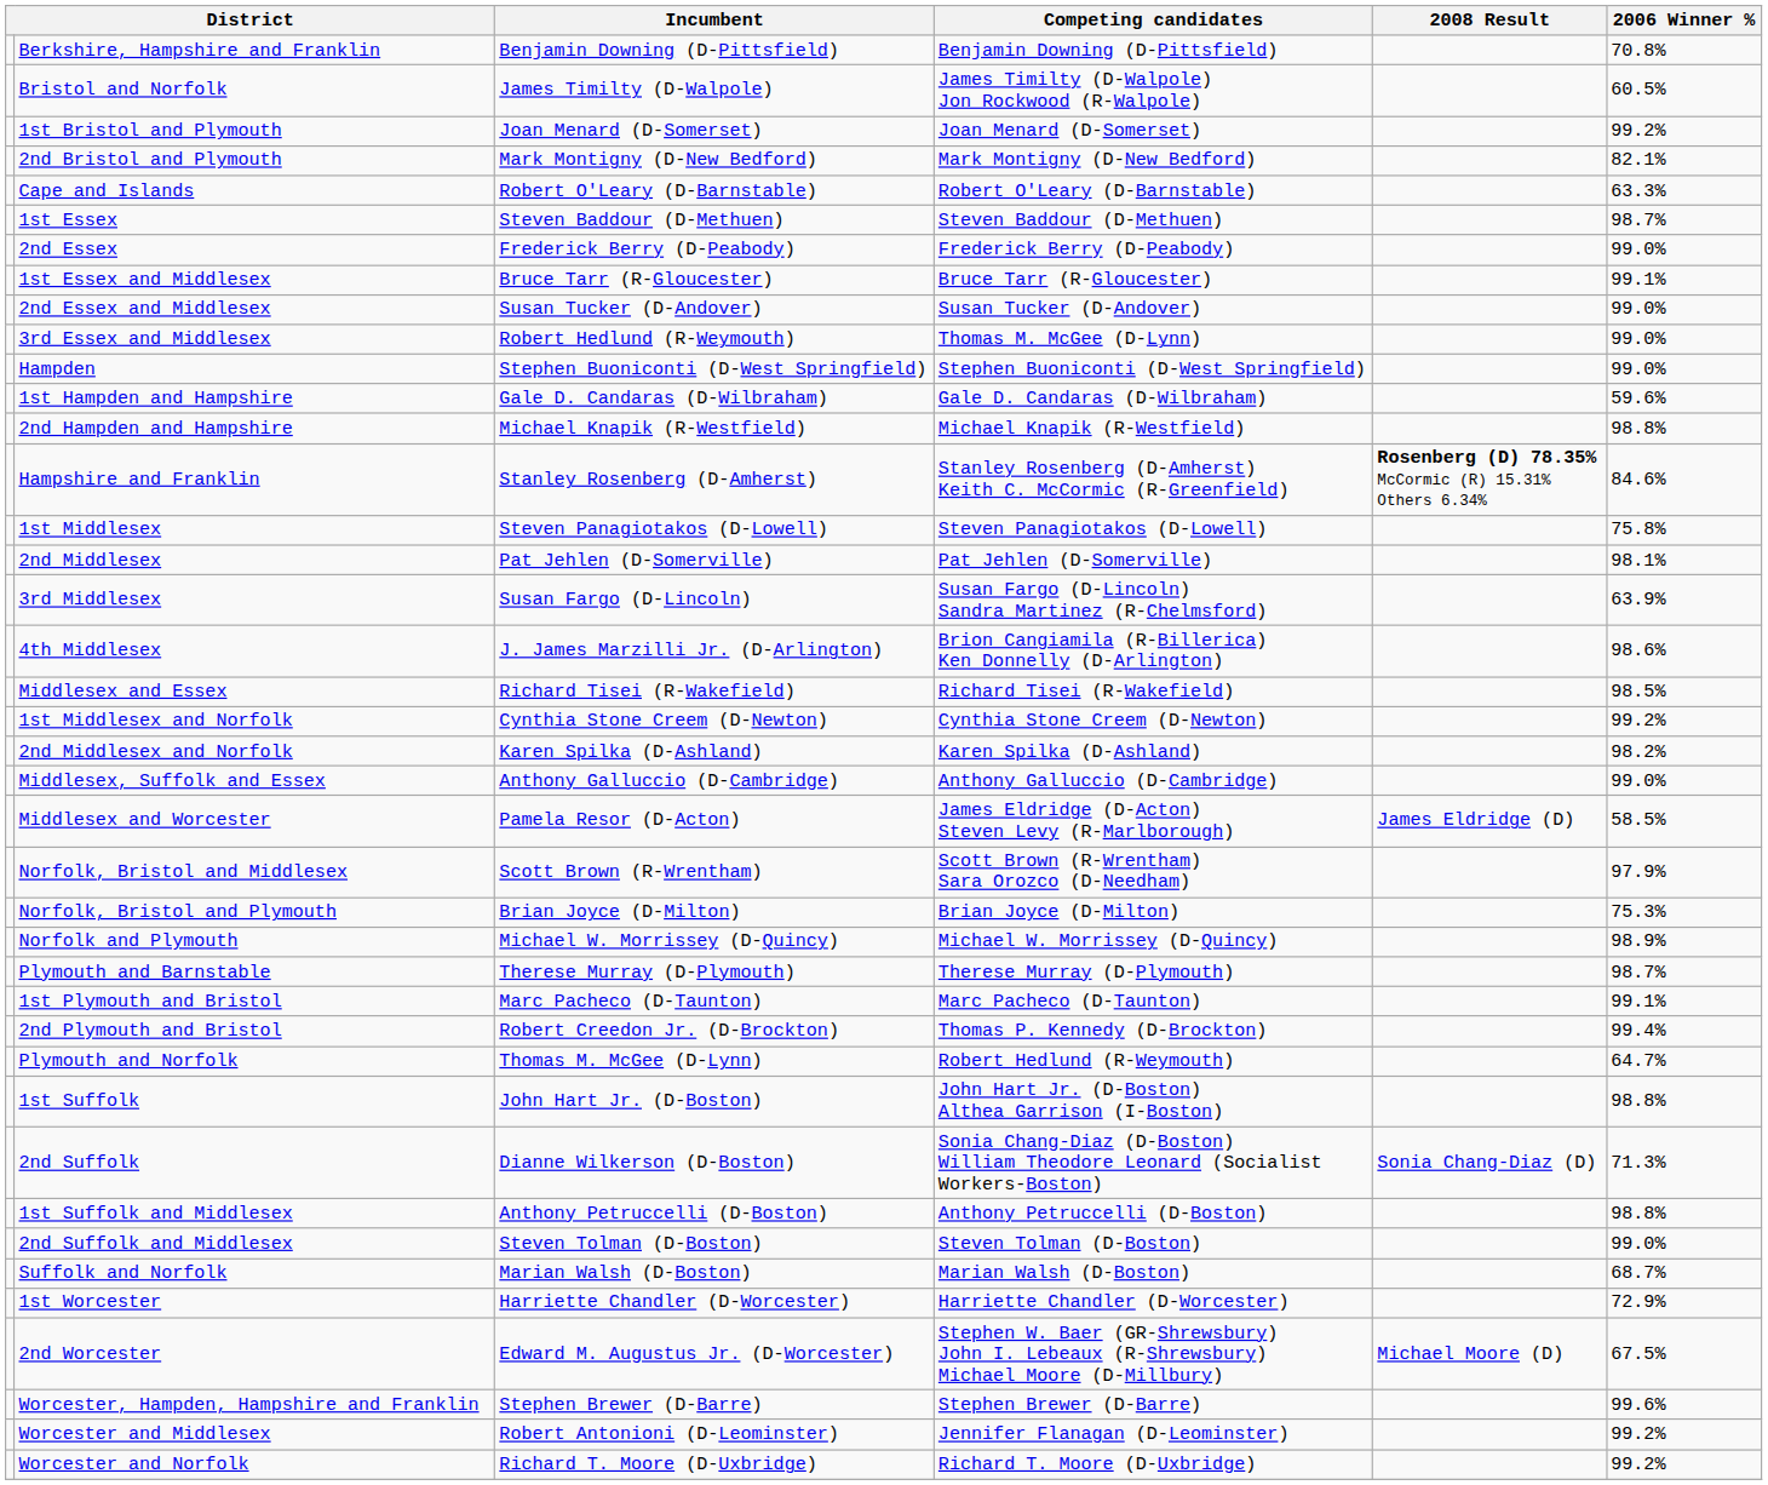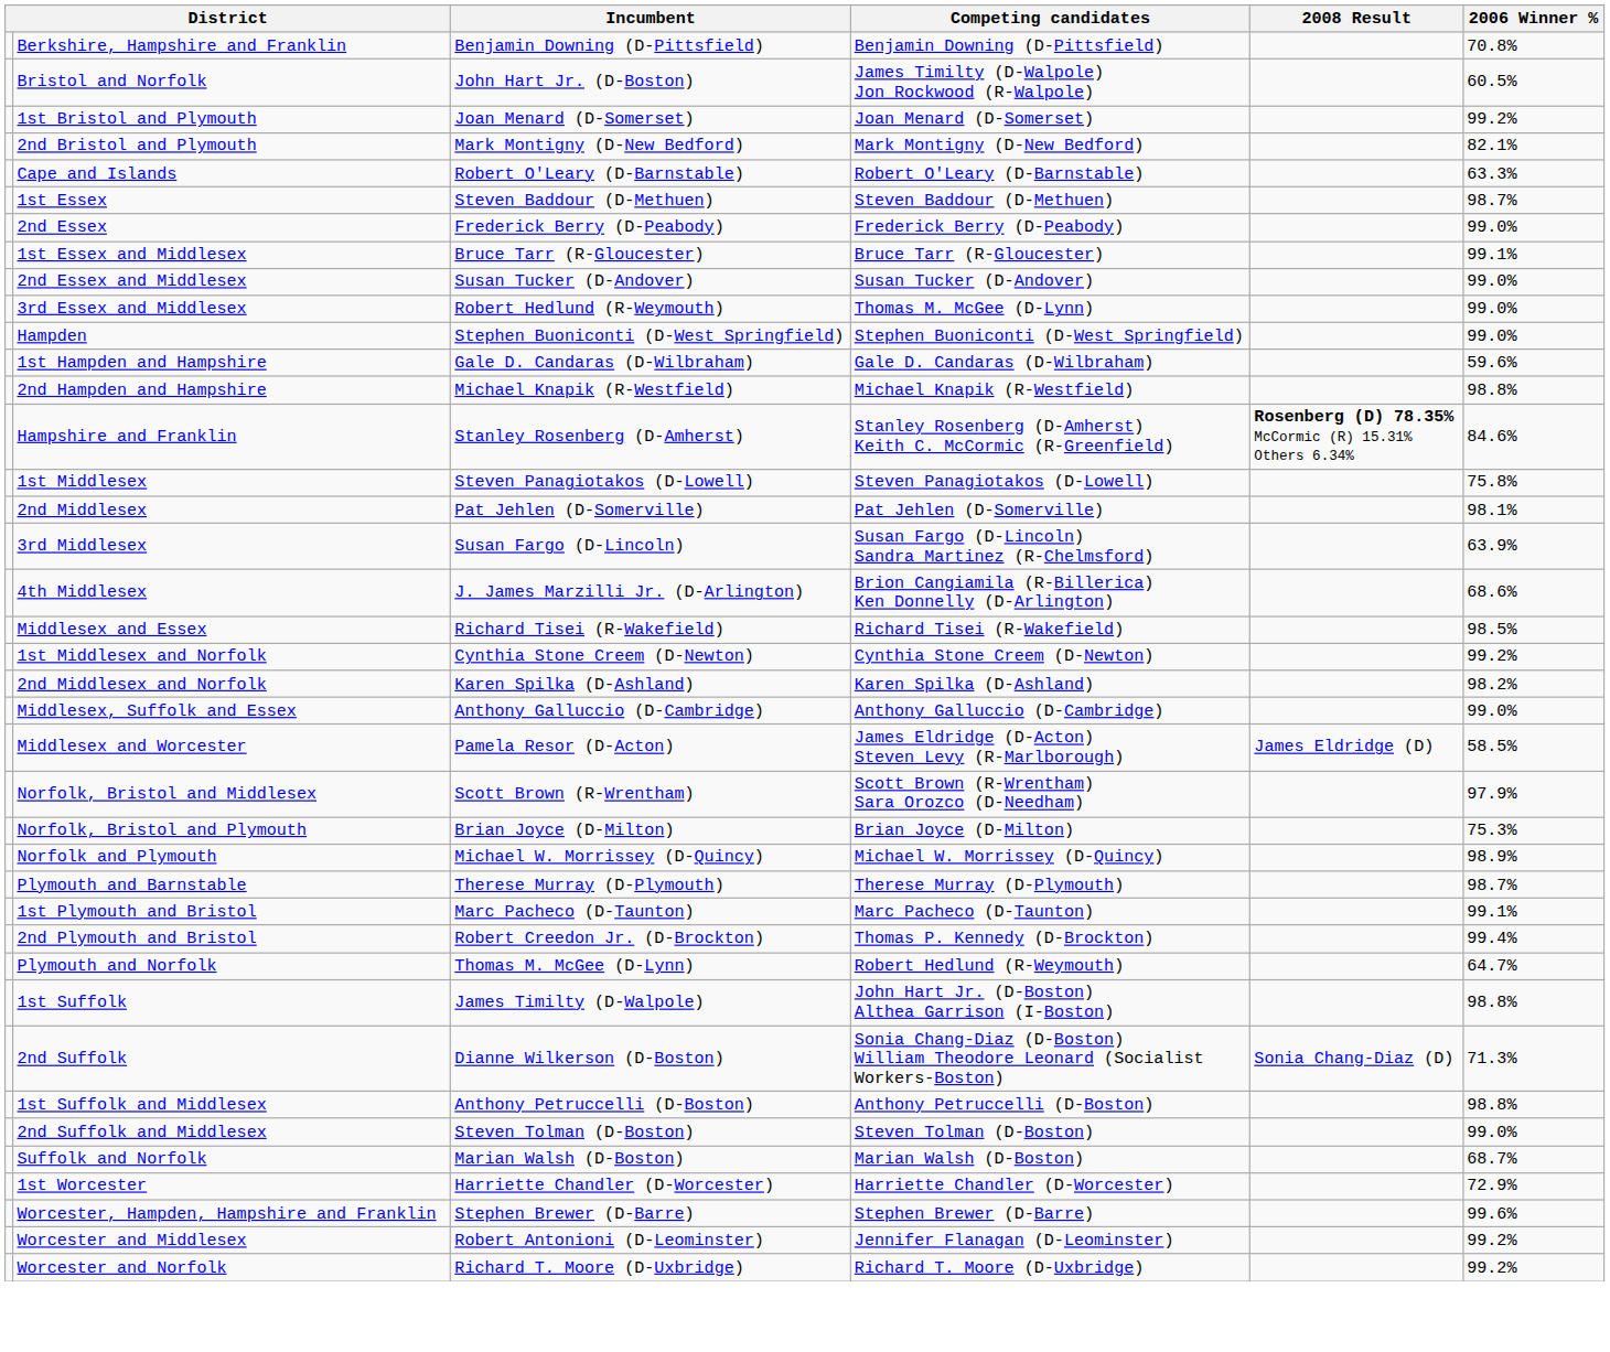Bristol and Norfolk | Incumbent: James Timilty (D-Walpole) -> John Hart Jr. (D-Boston)
4th Middlesex | 2006 Winner %: 98.6% -> 68.6%
1st Suffolk | Incumbent: John Hart Jr. (D-Boston) -> James Timilty (D-Walpole)
- row: 2nd Worcester | Edward M. Augustus Jr. (D-Worcester) | Stephen W. Baer (GR-Shrewsbury) John I. Lebeaux (R-Shrewsbury) Michael Moore (D-Millbury) | Michael Moore (D) | 67.5%
